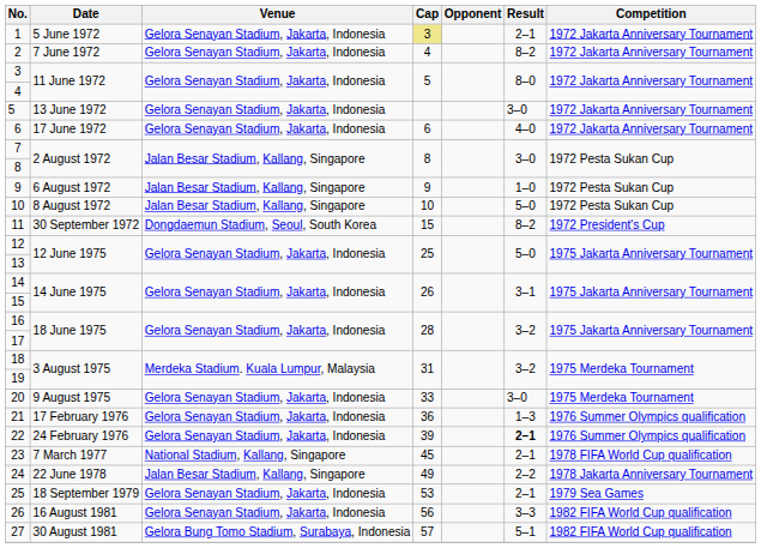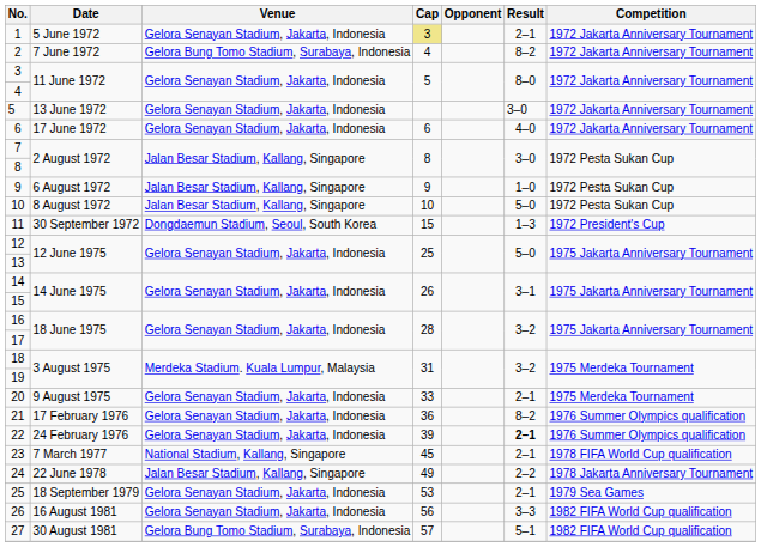2 | Venue: Gelora Senayan Stadium, Jakarta, Indonesia -> Gelora Bung Tomo Stadium, Surabaya, Indonesia
11 | Result: 8–2 -> 1–3
20 | Result: 3–0 -> 2–1
21 | Result: 1–3 -> 8–2
